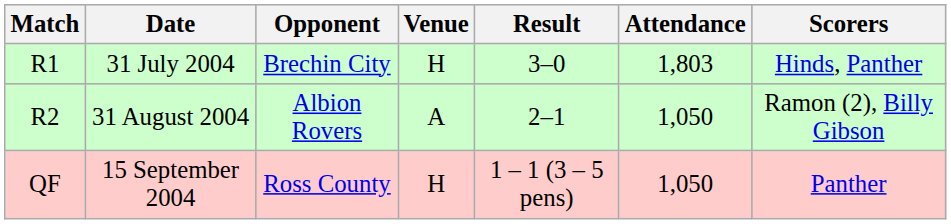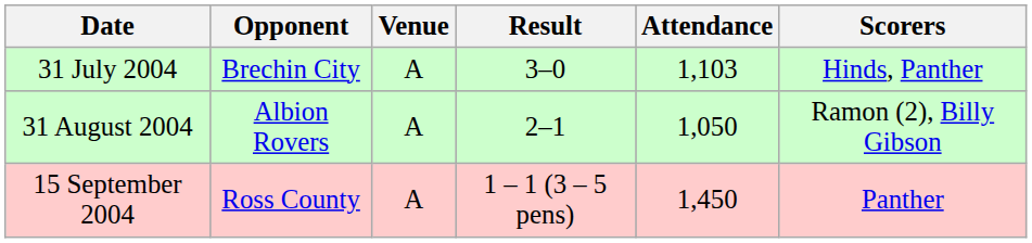- column: Match | R1 | R2 | QF
31 July 2004 | Venue: H -> A
31 July 2004 | Attendance: 1,803 -> 1,103
15 September 2004 | Venue: H -> A
15 September 2004 | Attendance: 1,050 -> 1,450
